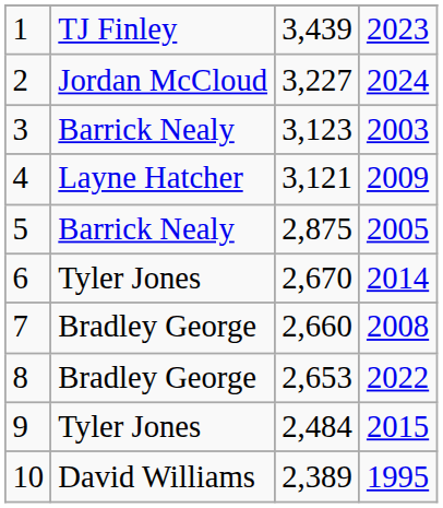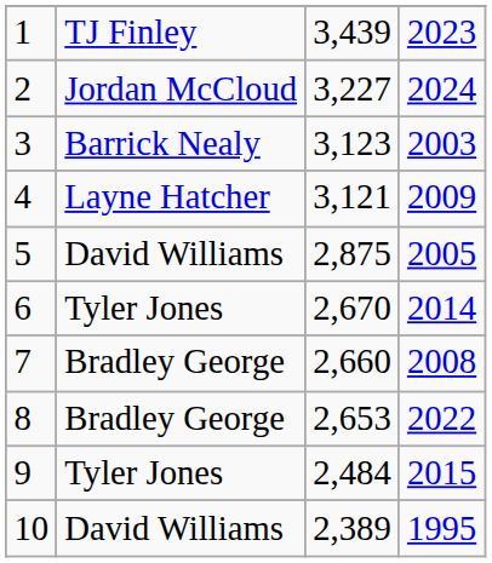5 | column 2: Barrick Nealy -> David Williams
